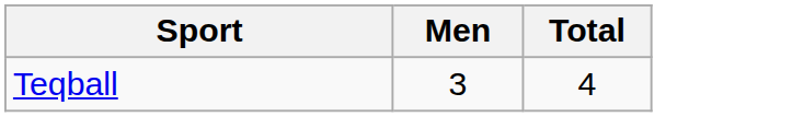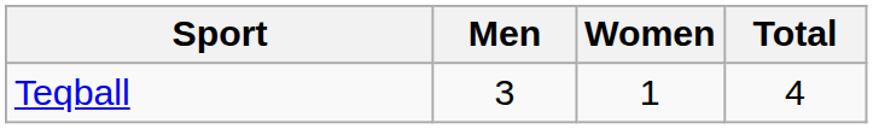+ column: Women | 1
